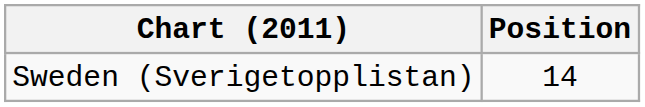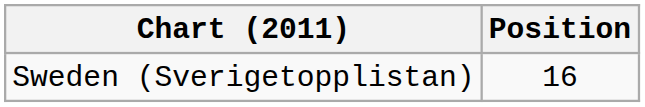Sweden (Sverigetopplistan) | Position: 14 -> 16
